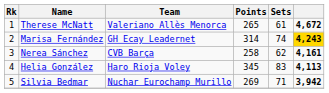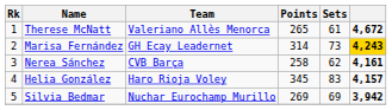Marisa Fernández | Sets: 74 -> 73
Helia González | column 6: 4,113 -> 4,157
Silvia Bedmar | Sets: 71 -> 69
